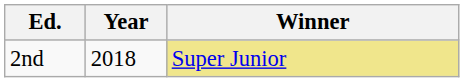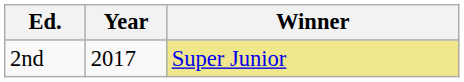2nd | Year: 2018 -> 2017
